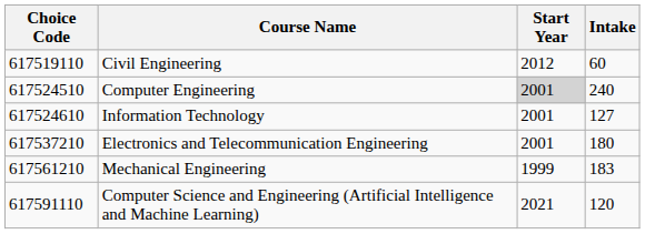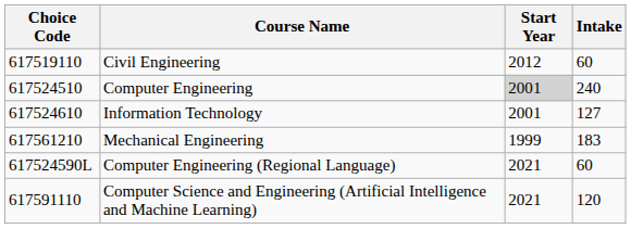- row: 617537210 | Electronics and Telecommunication Engineering | 2001 | 180
+ row: 617524590L | Computer Engineering (Regional Language) | 2021 | 60
